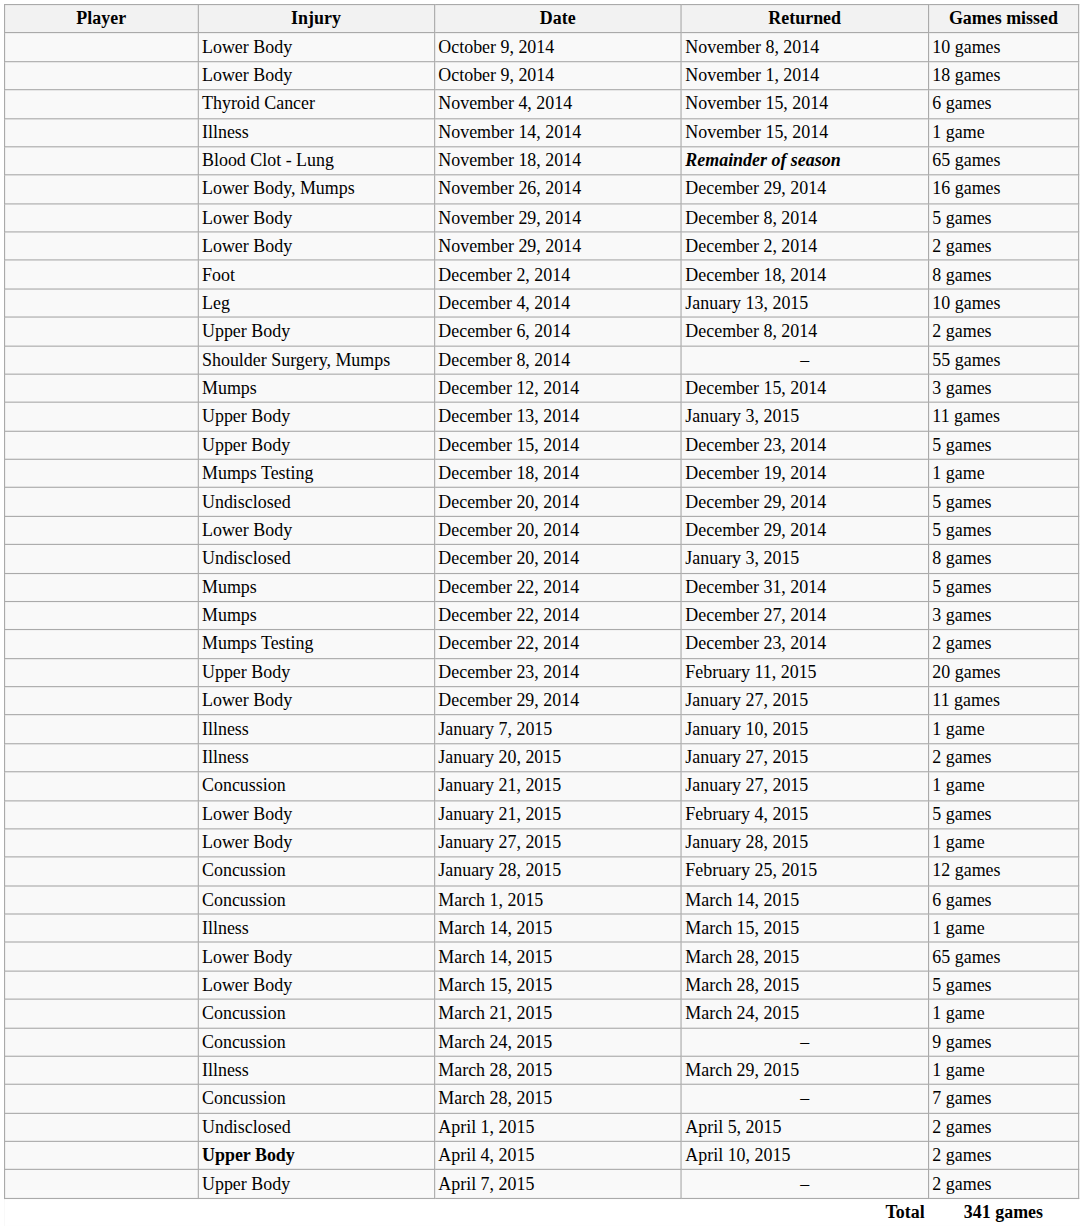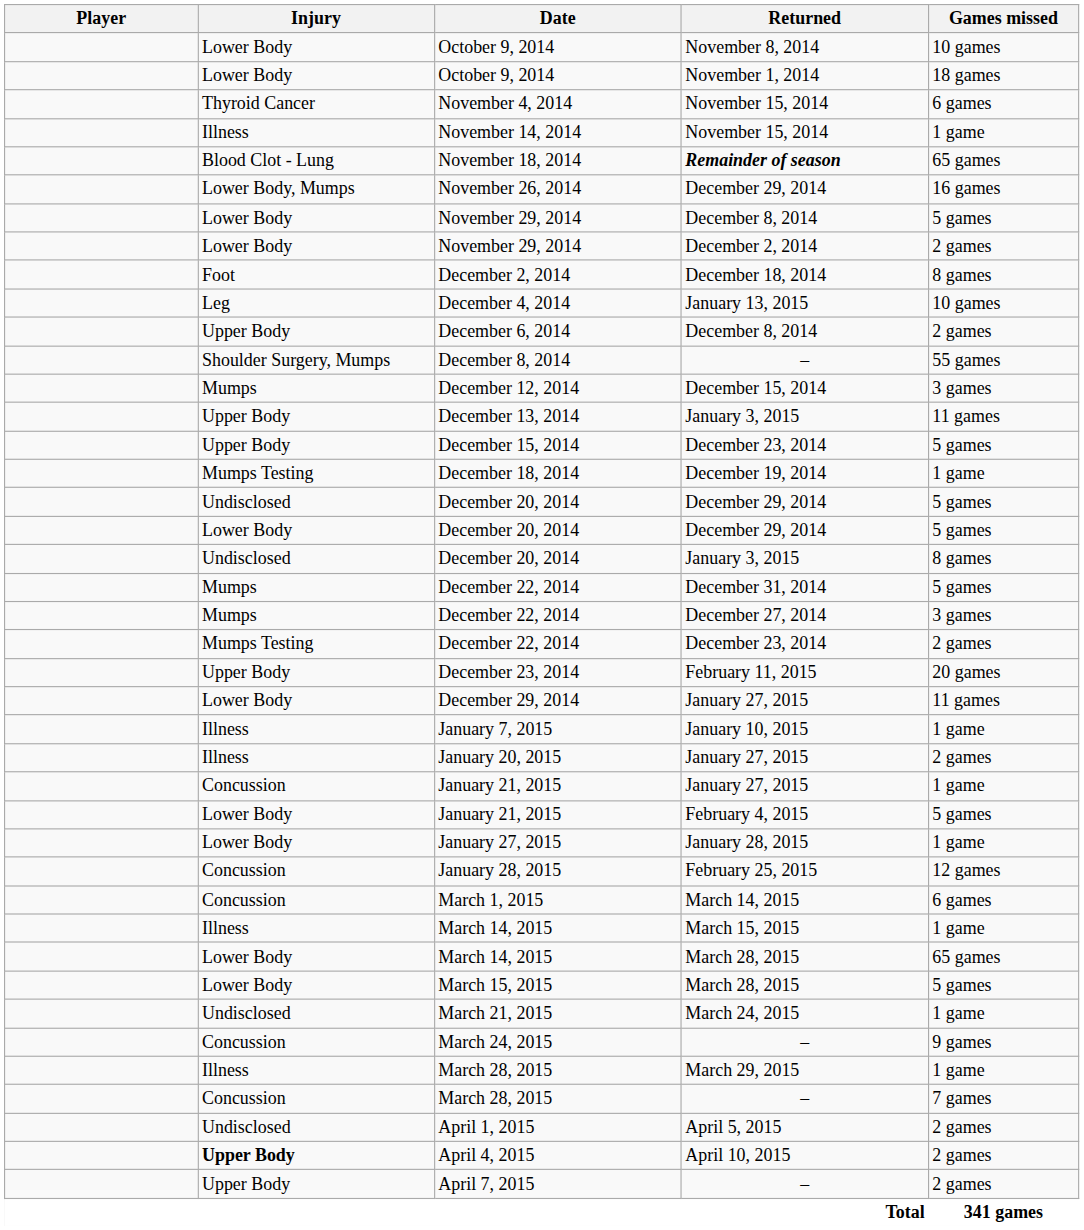March 21, 2015 | Injury: Concussion -> Undisclosed
